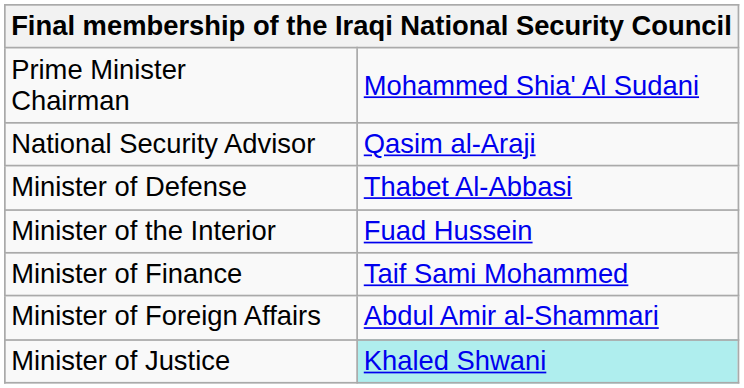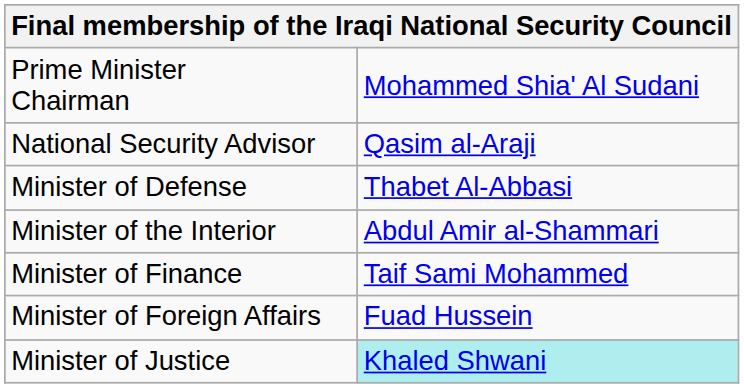Minister of the Interior | column 2: Fuad Hussein -> Abdul Amir al-Shammari
Minister of Foreign Affairs | column 2: Abdul Amir al-Shammari -> Fuad Hussein
